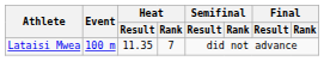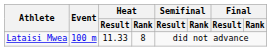Lataisi Mwea | Heat / Result: 11.35 -> 11.33
Lataisi Mwea | Heat / Rank: 7 -> 8
